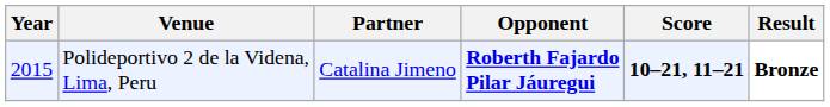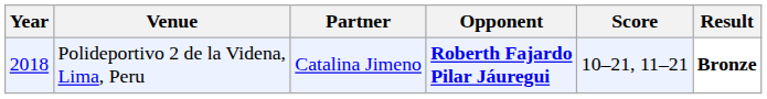Polideportivo 2 de la Videna, Lima, Peru | Year: 2015 -> 2018
Polideportivo 2 de la Videna, Lima, Peru | Score: bold -> normal
